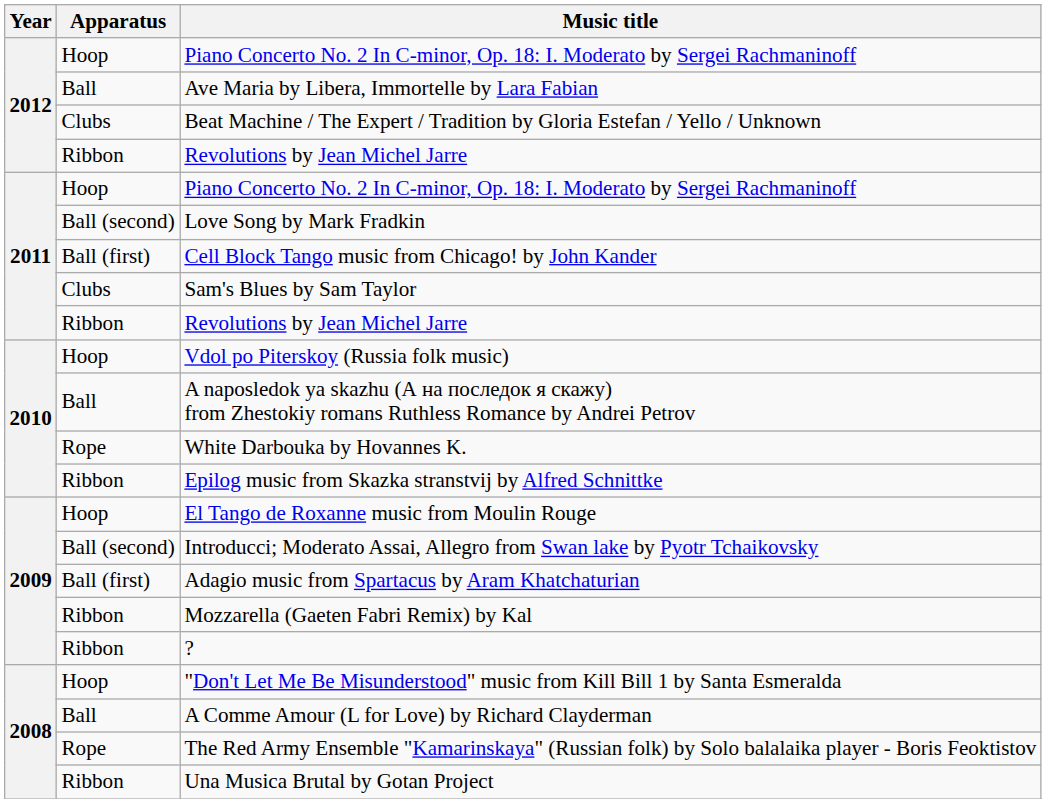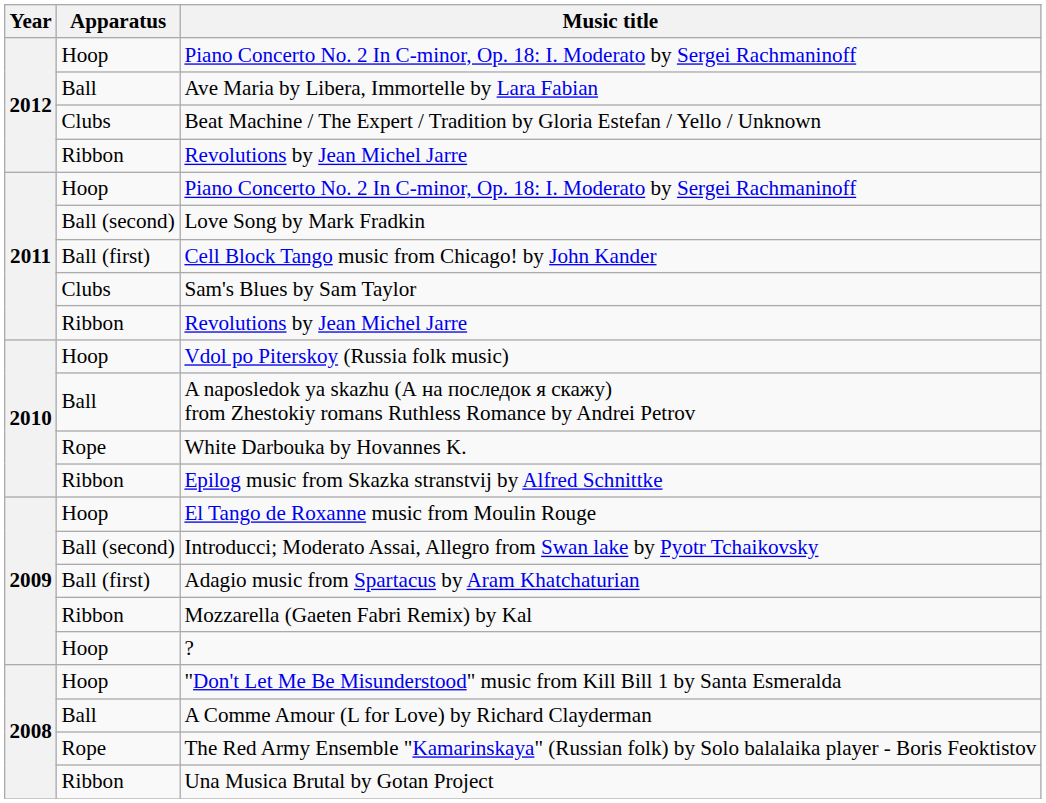? | Apparatus: Ribbon -> Hoop
